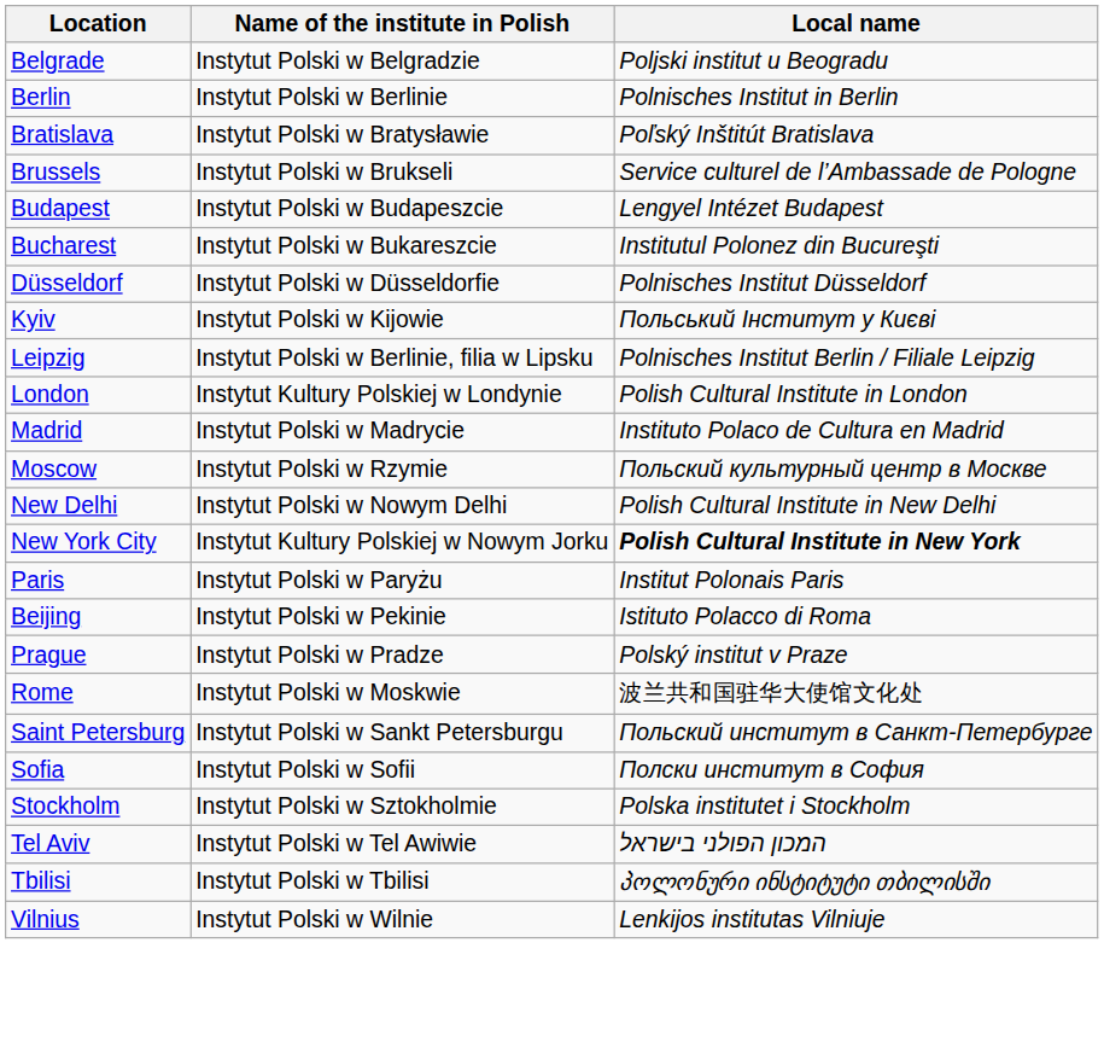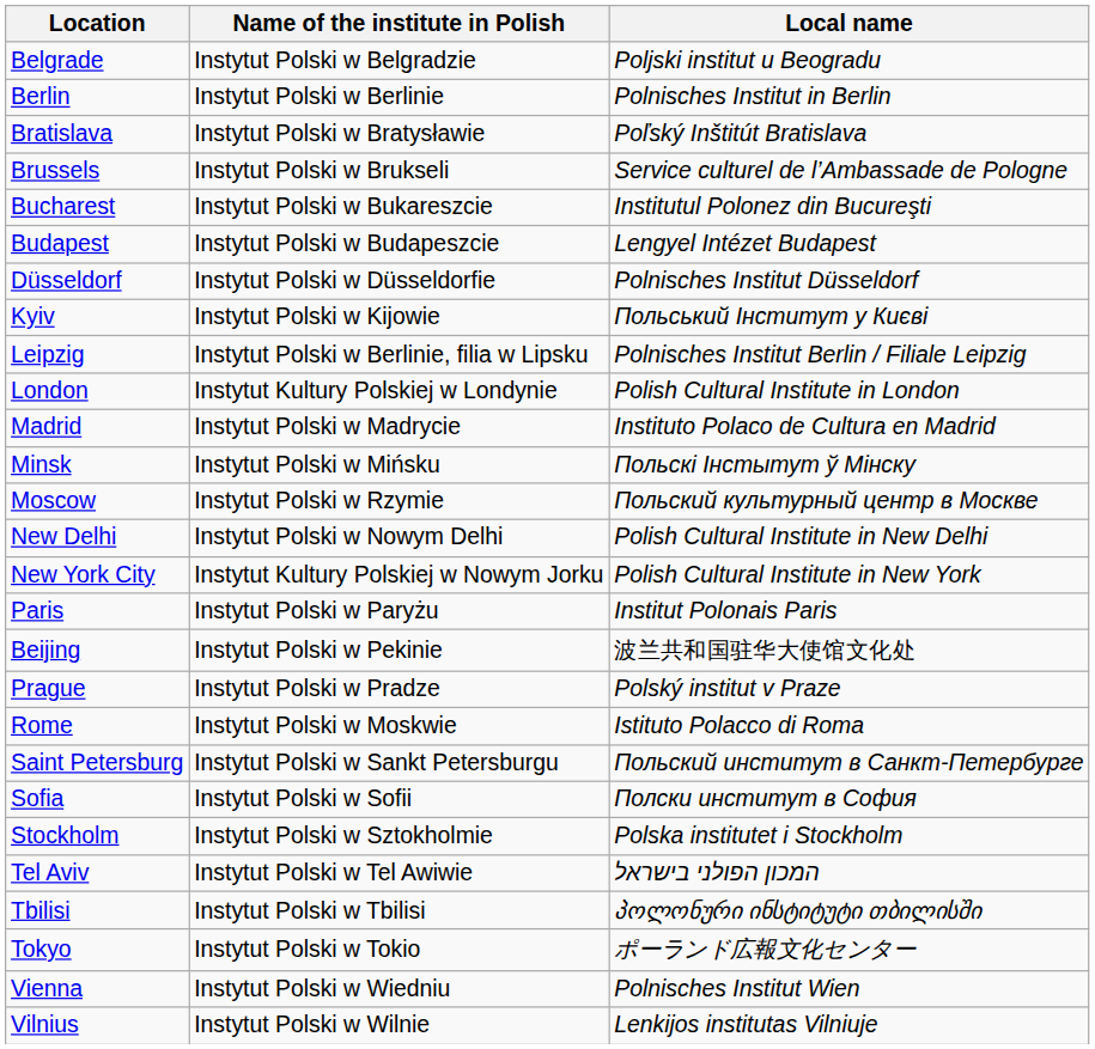rows swapped: Budapest <-> Bucharest
+ row: Minsk | Instytut Polski w Mińsku | Польскі Інстытут ў Мінску
New York City | Local name: bold -> normal
Beijing | Local name: Istituto Polacco di Roma -> 波兰共和国驻华大使馆文化处
Rome | Local name: 波兰共和国驻华大使馆文化处 -> Istituto Polacco di Roma
+ row: Tokyo | Instytut Polski w Tokio | ポーランド広報文化センター
+ row: Vienna | Instytut Polski w Wiedniu | Polnisches Institut Wien
